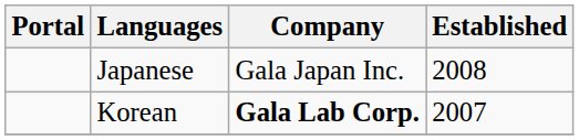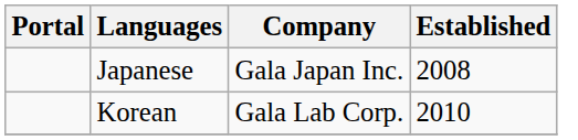Korean | Company: bold -> normal
Korean | Established: 2007 -> 2010
